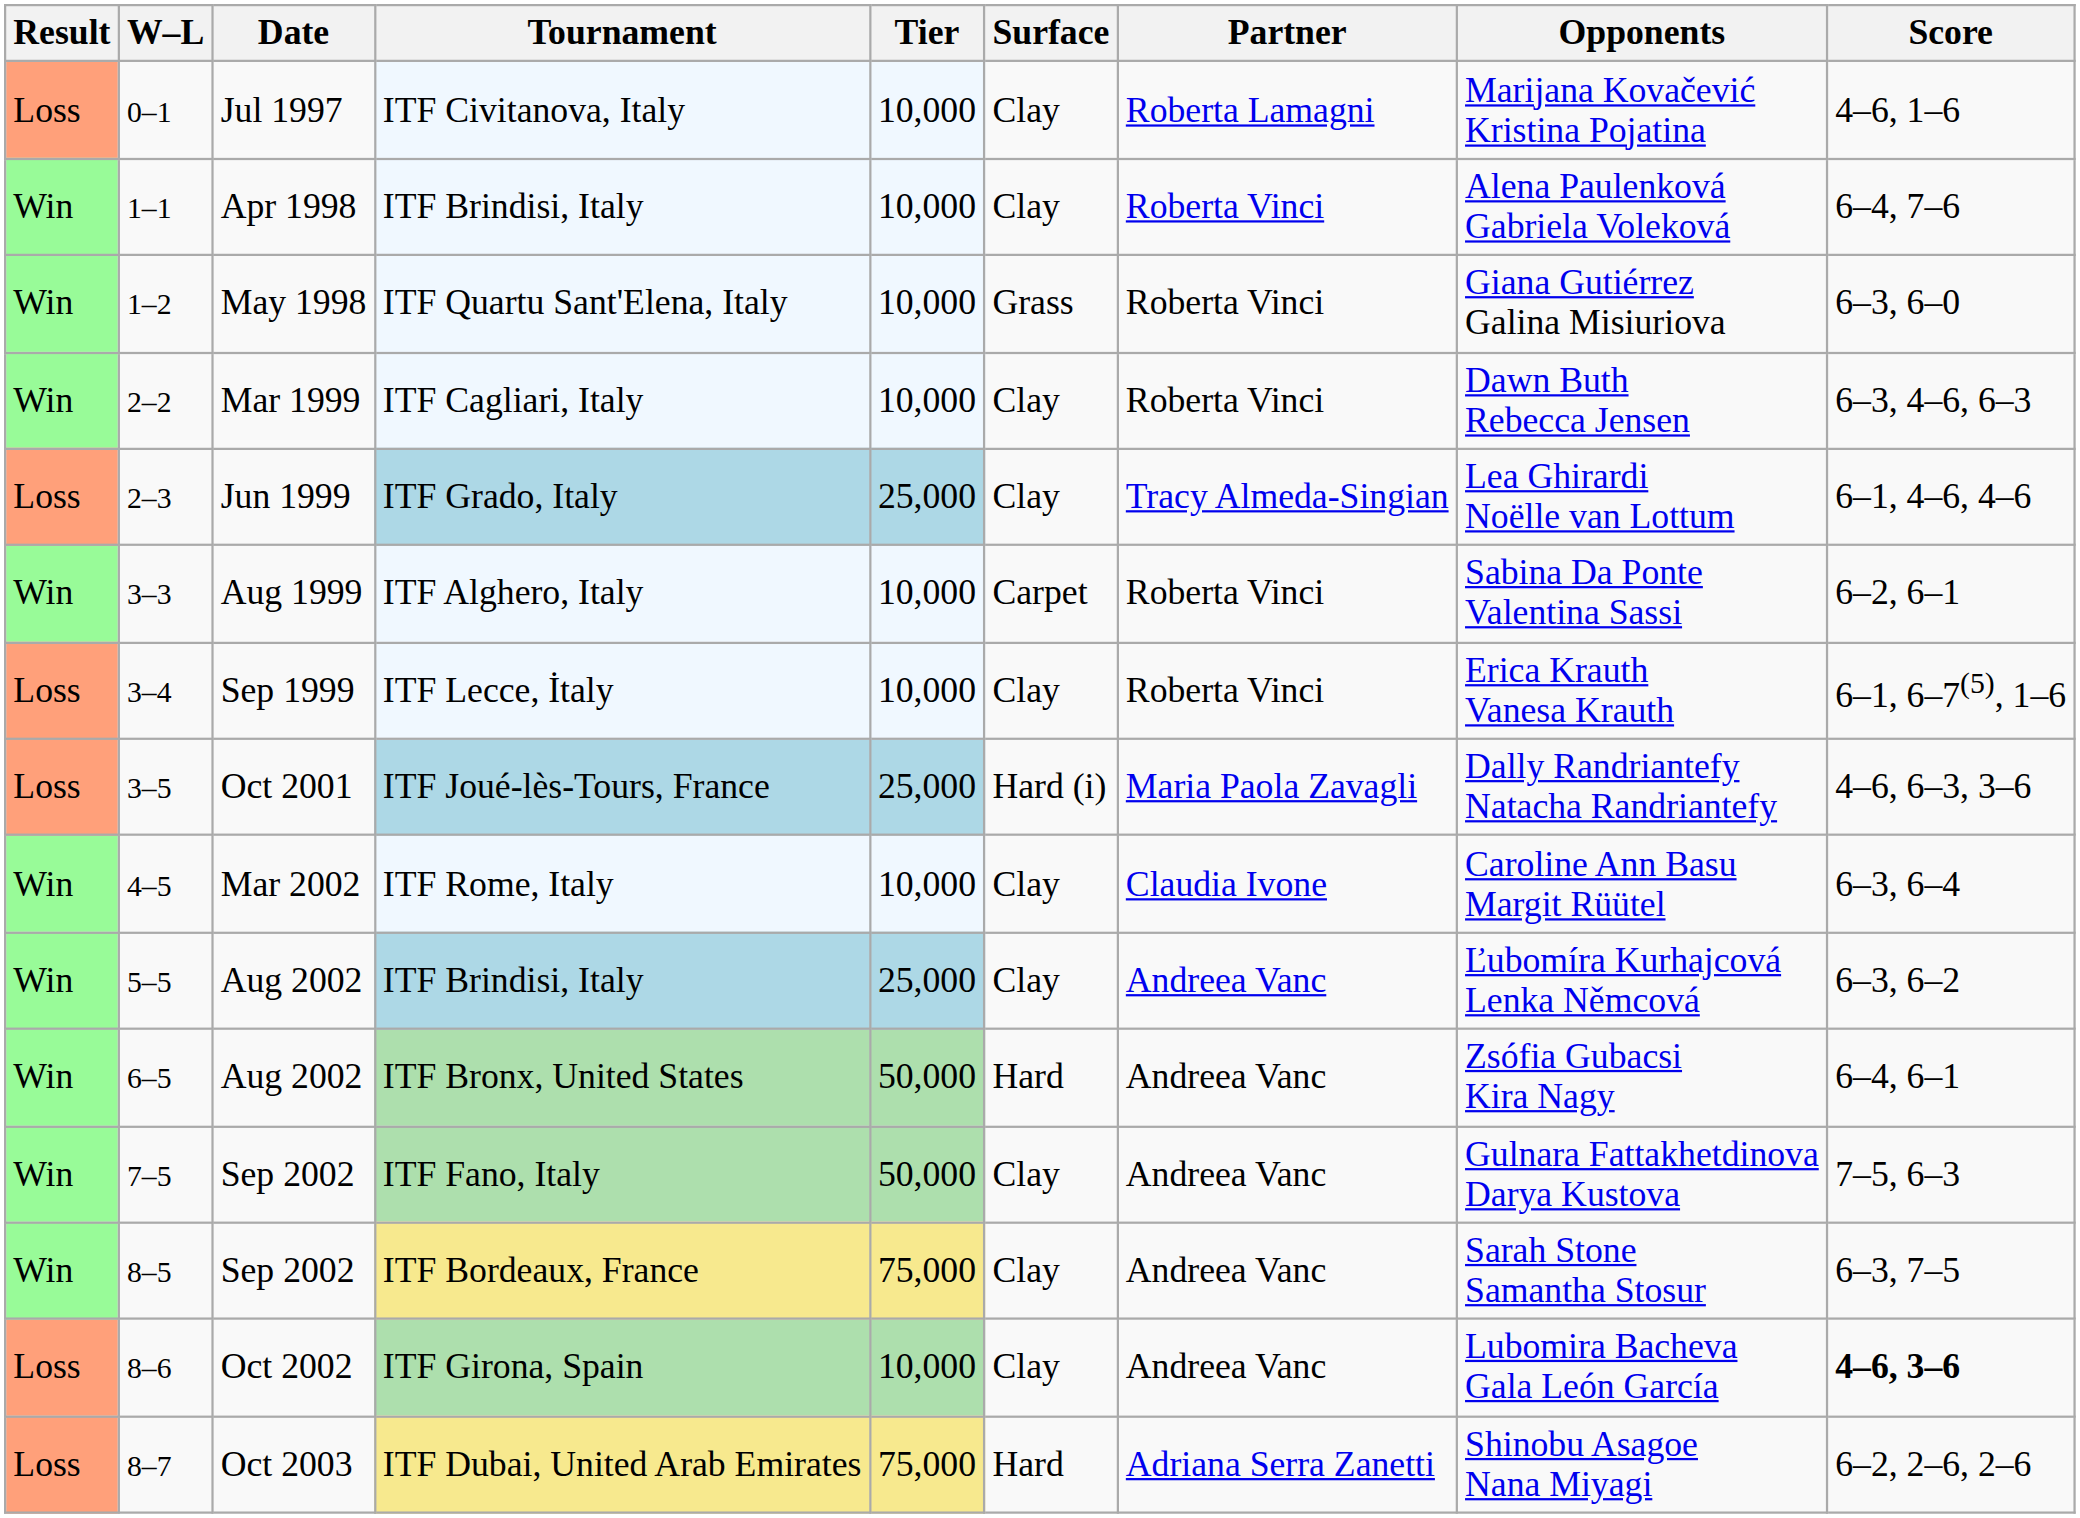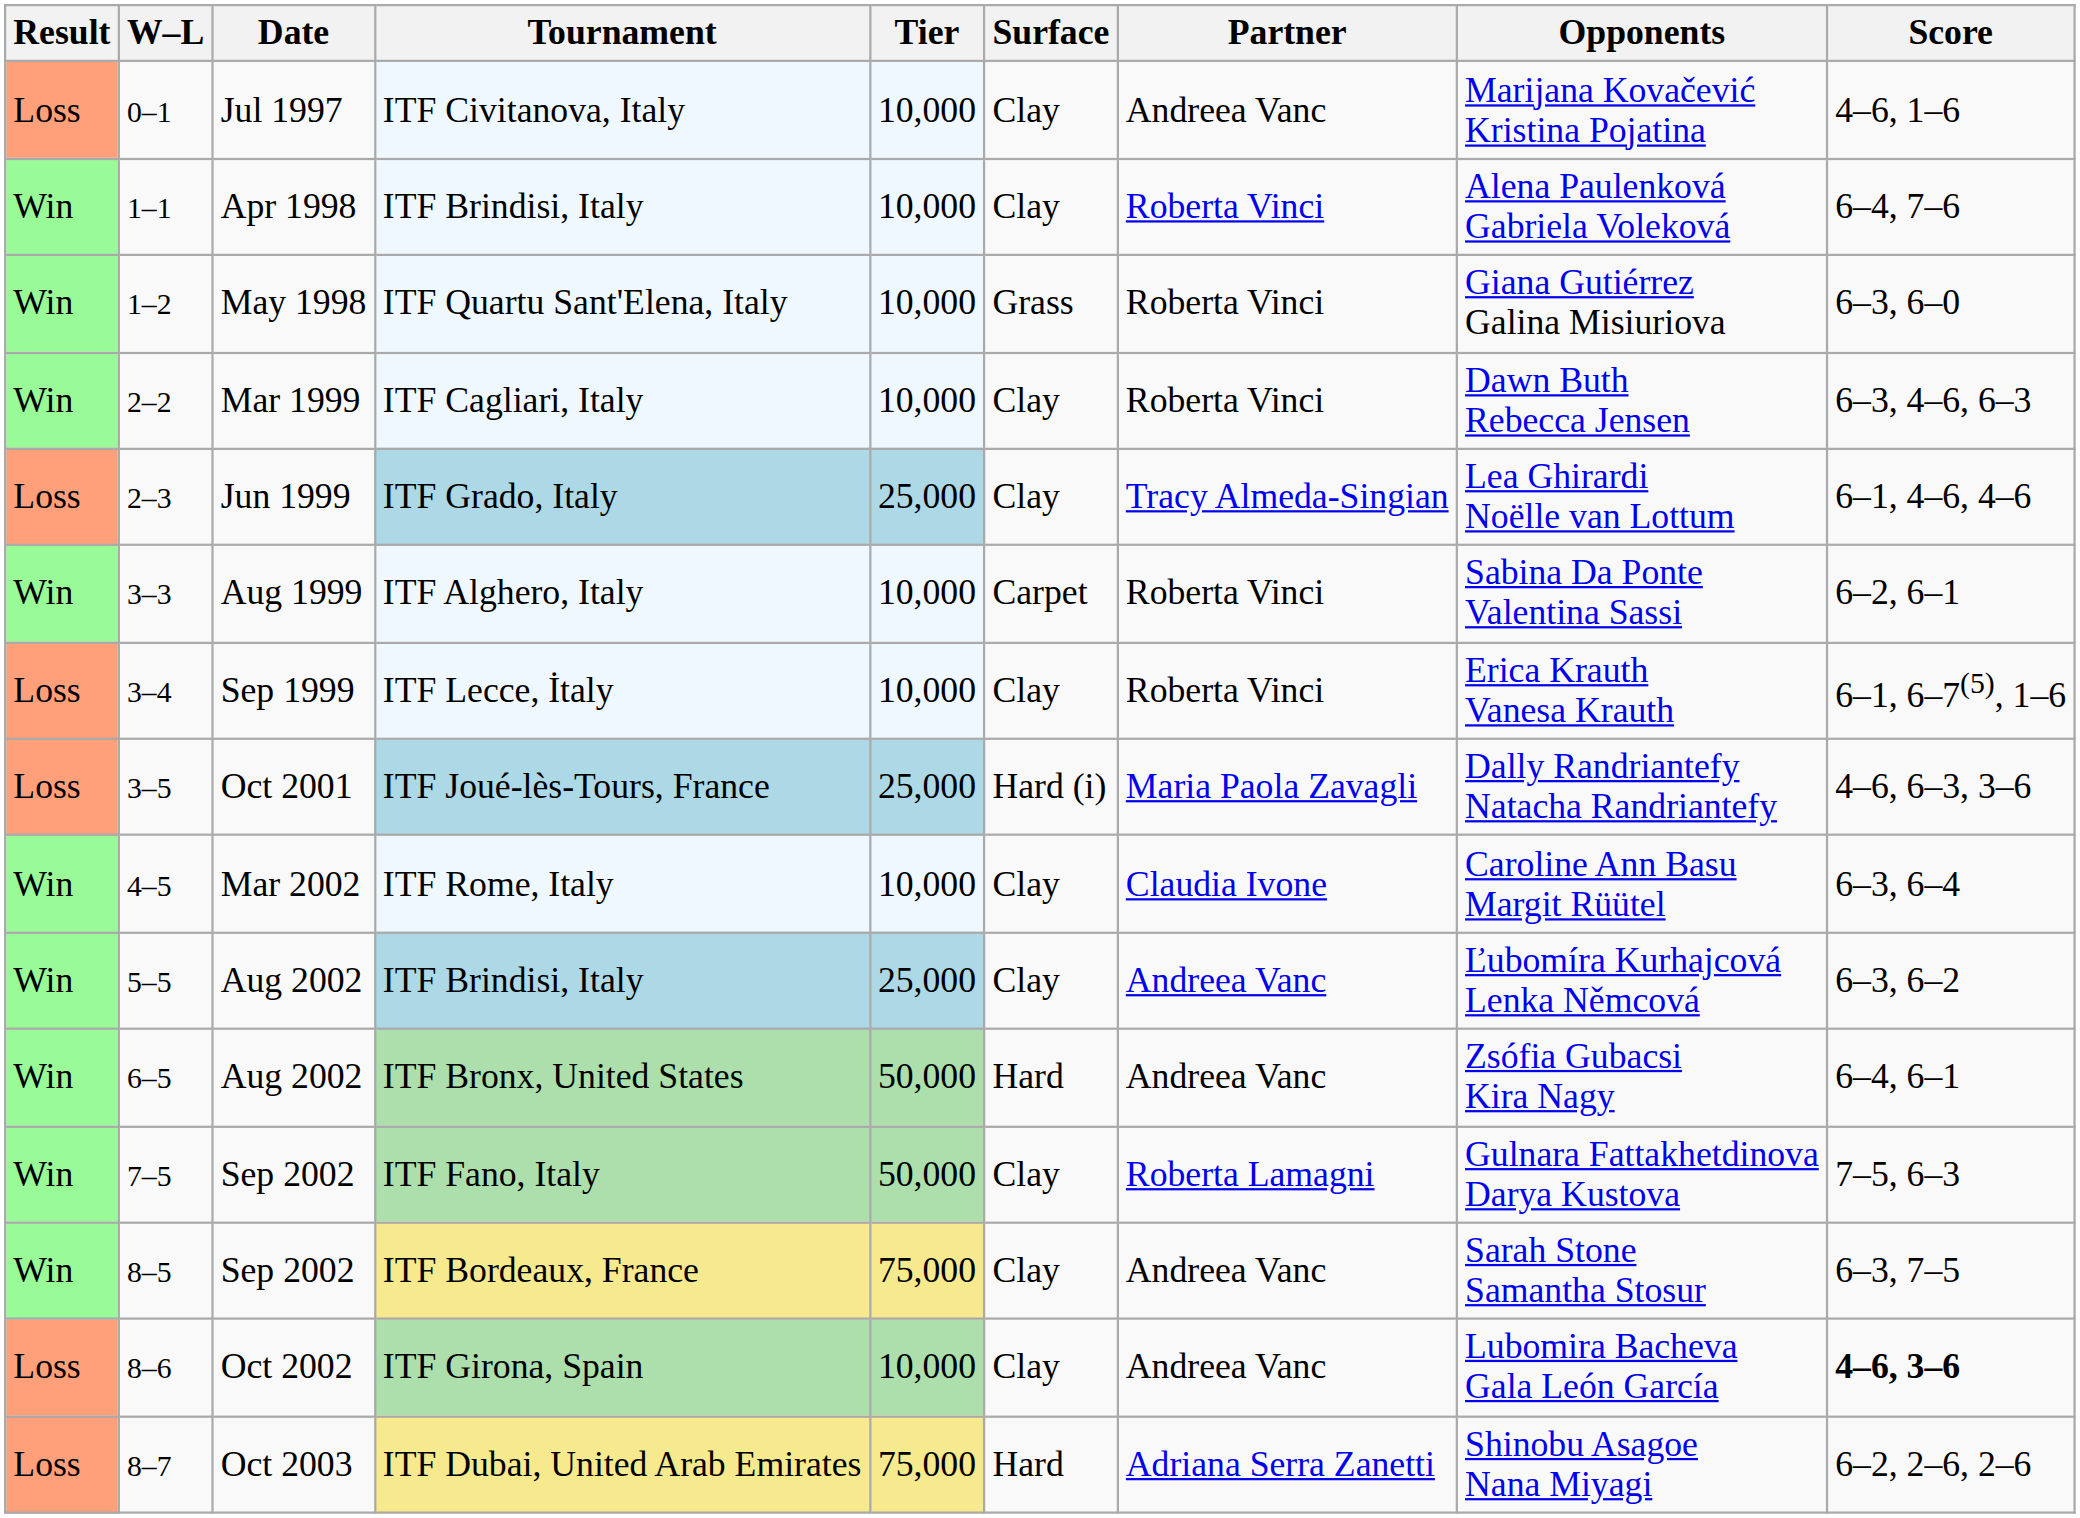ITF Civitanova, Italy | Partner: Roberta Lamagni -> Andreea Vanc
ITF Fano, Italy | Partner: Andreea Vanc -> Roberta Lamagni
